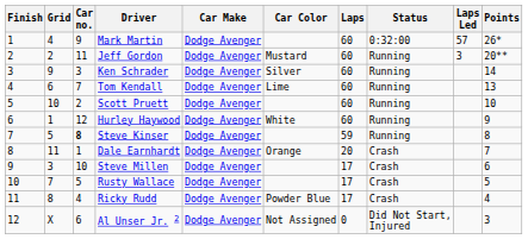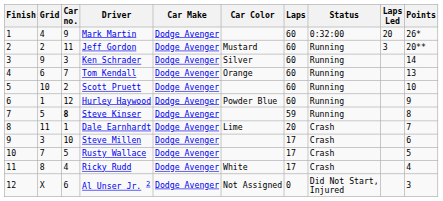Mark Martin | Laps Led: 57 -> 20
Tom Kendall | Car Color: Lime -> Orange
Hurley Haywood | Car Color: White -> Powder Blue
Dale Earnhardt | Car Color: Orange -> Lime
Ricky Rudd | Car Color: Powder Blue -> White
